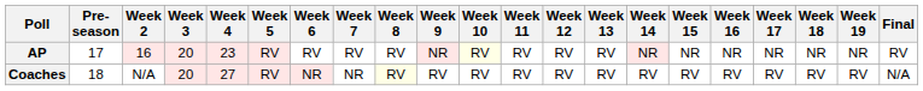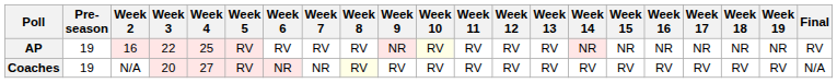AP | Pre- season: 17 -> 19
AP | Week 3: 20 -> 22
AP | Week 4: 23 -> 25
Coaches | Pre- season: 18 -> 19
